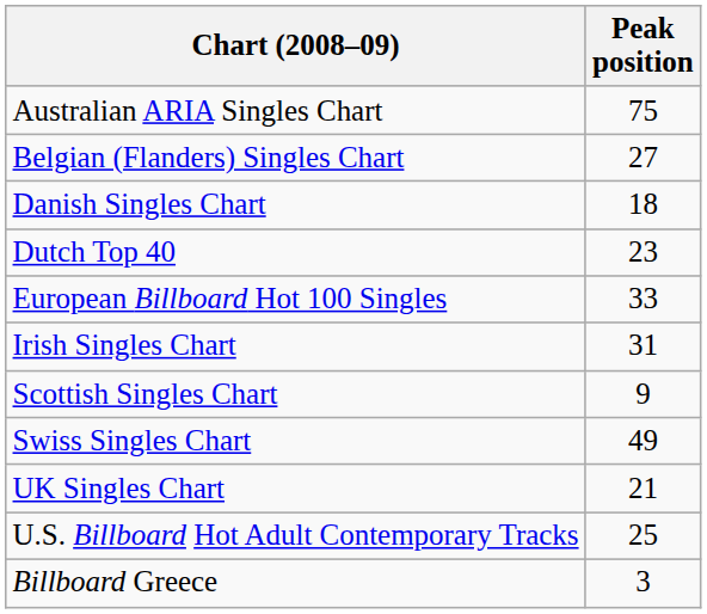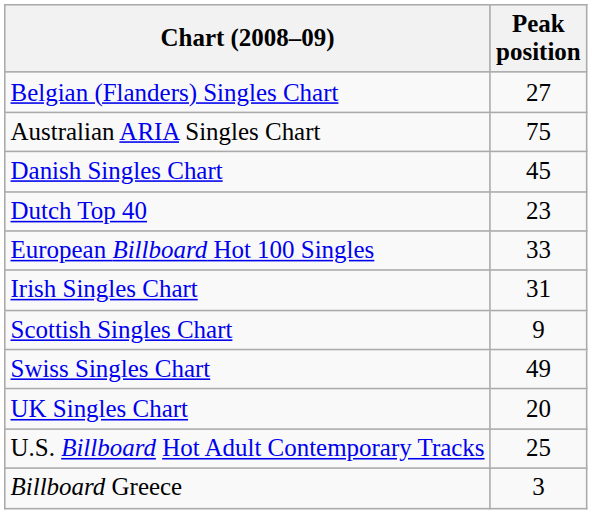rows swapped: Australian ARIA Singles Chart <-> Belgian (Flanders) Singles Chart
Danish Singles Chart | Peak position: 18 -> 45
UK Singles Chart | Peak position: 21 -> 20
